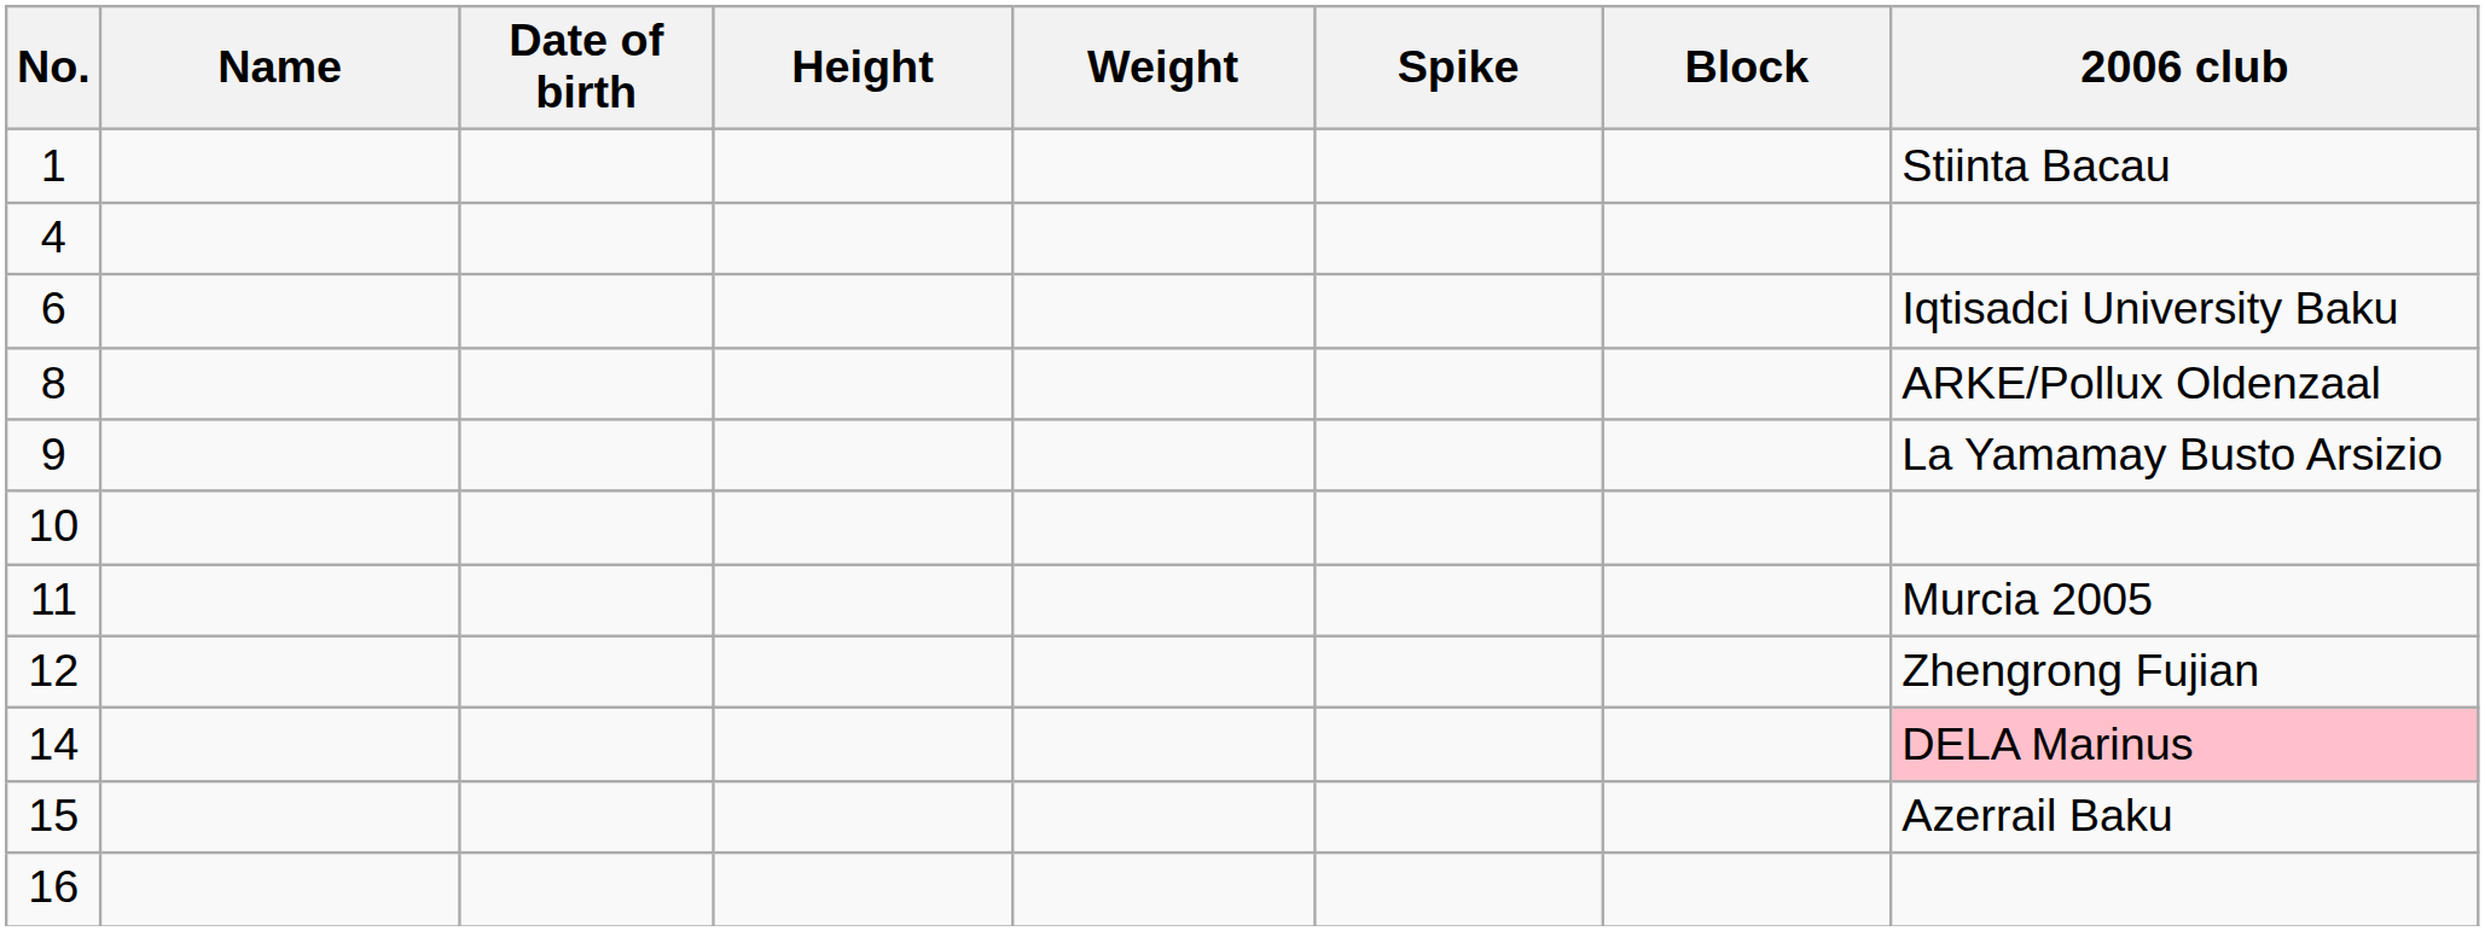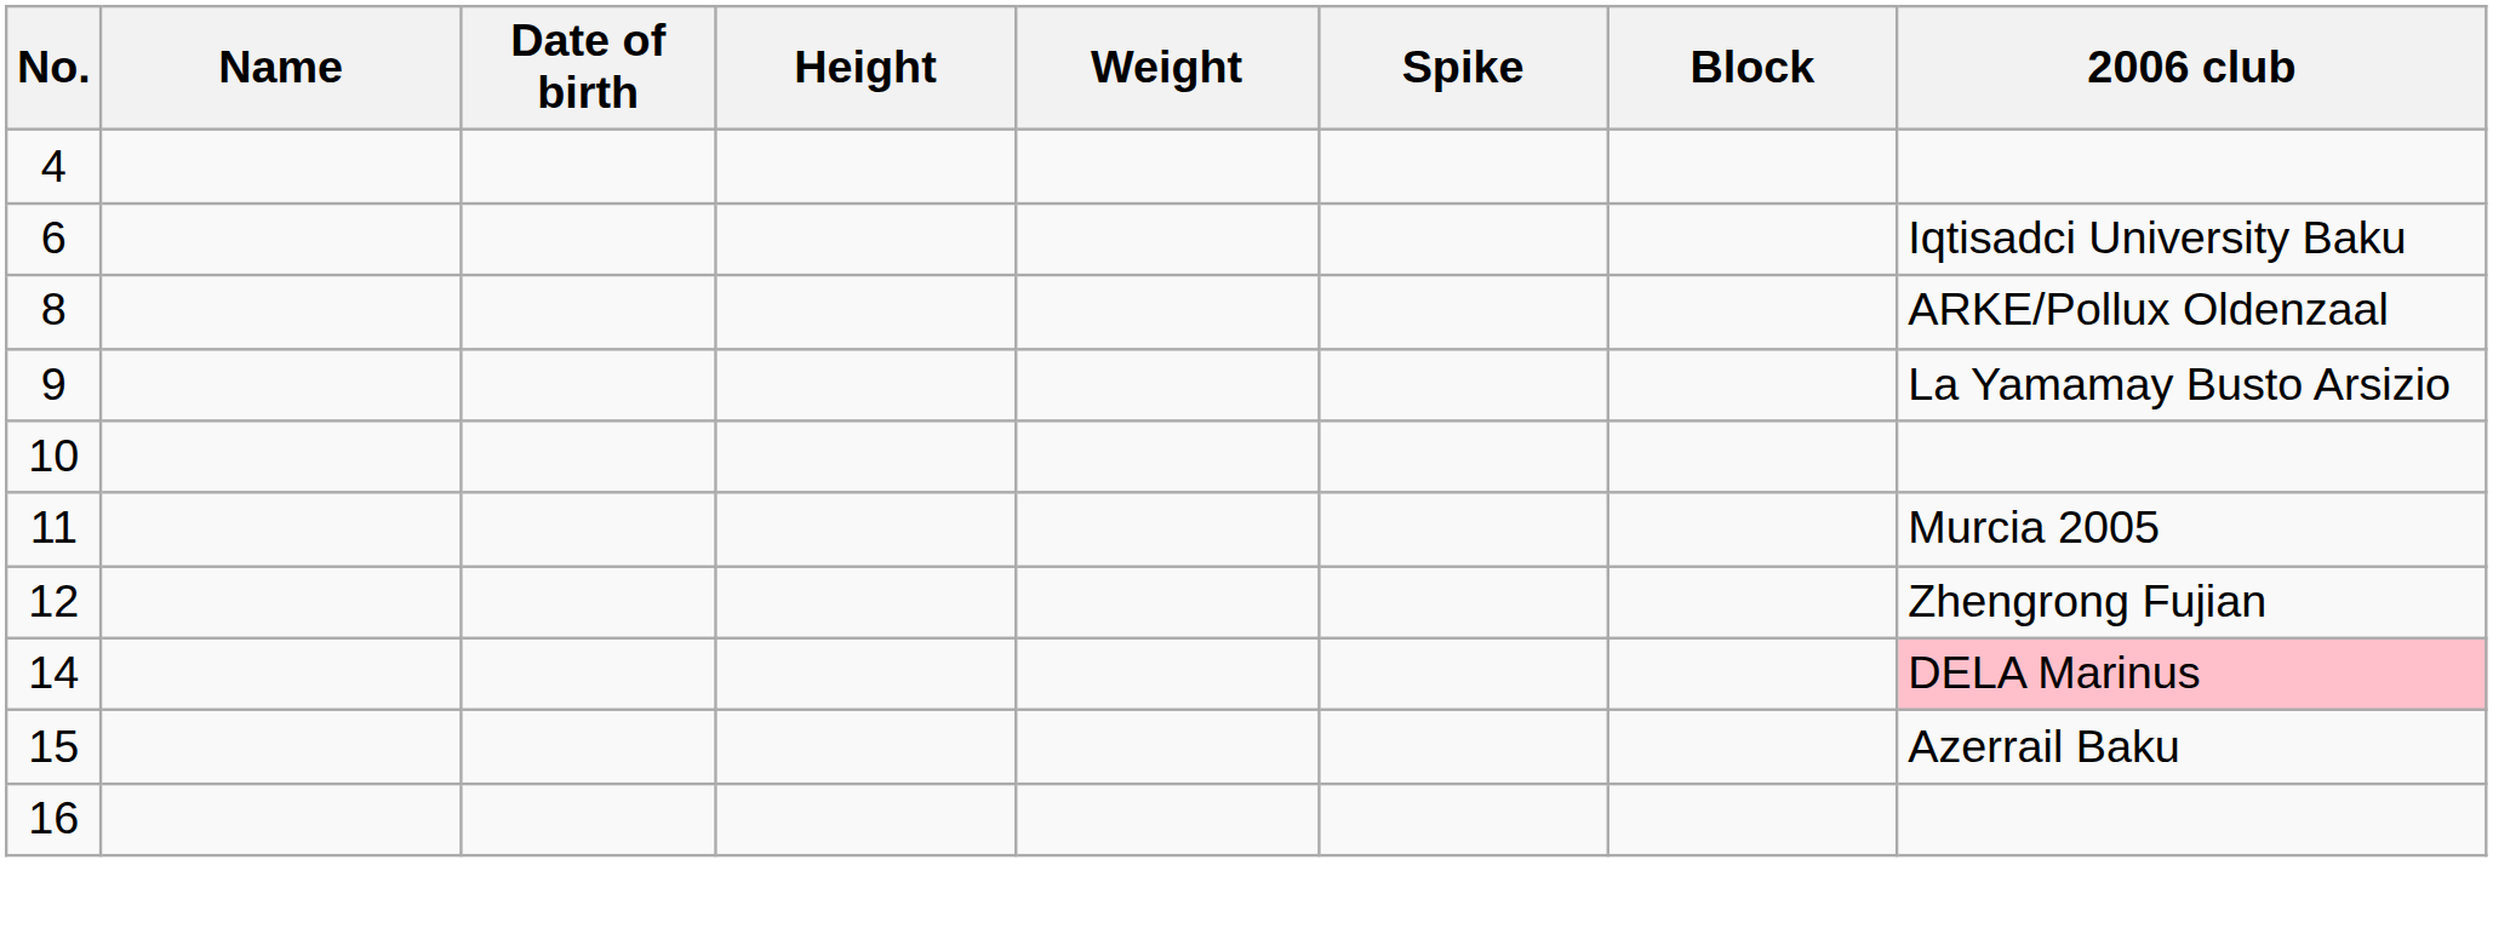- row: 1 | Stiinta Bacau
